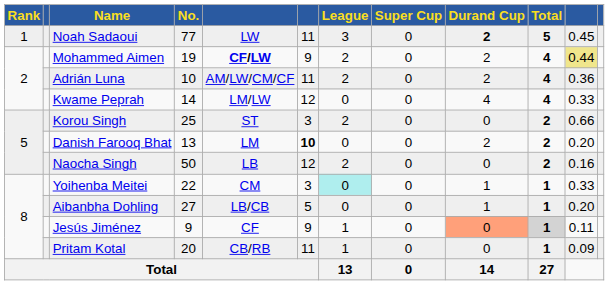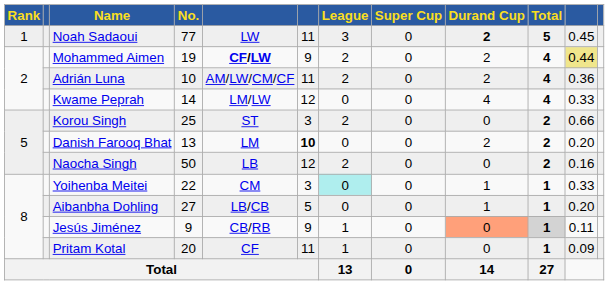Jesús Jiménez | column 5: CF -> CB/RB
Pritam Kotal | column 5: CB/RB -> CF
